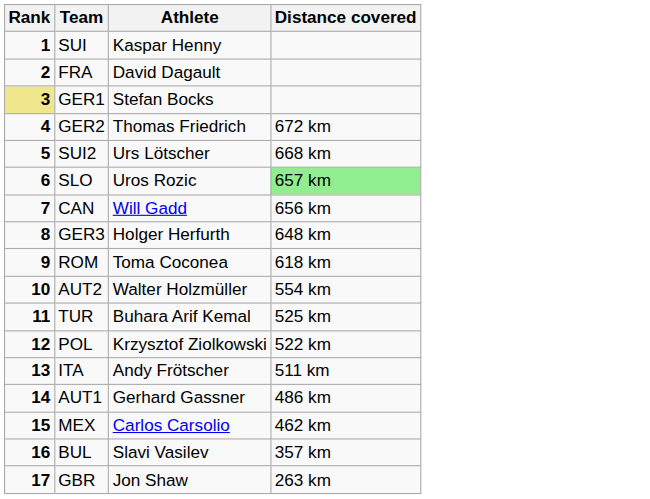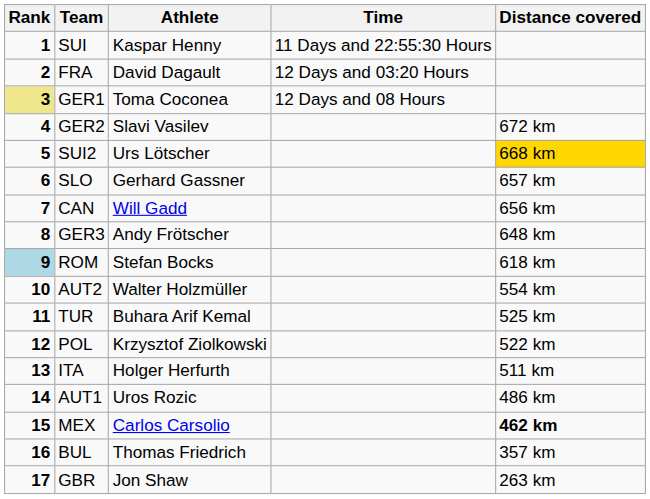+ column: Time | 11 Days and 22:55:30 Hours | 12 Days and 03:20 Hours | 12 Days and 08 Hours
GER1 | Athlete: Stefan Bocks -> Toma Coconea
GER2 | Athlete: Thomas Friedrich -> Slavi Vasilev
SUI2 | Distance covered: no background -> gold background
SLO | Athlete: Uros Rozic -> Gerhard Gassner
SLO | Distance covered: lightgreen background -> no background
GER3 | Athlete: Holger Herfurth -> Andy Frötscher
ROM | Rank: no background -> lightblue background
ROM | Athlete: Toma Coconea -> Stefan Bocks
ITA | Athlete: Andy Frötscher -> Holger Herfurth
AUT1 | Athlete: Gerhard Gassner -> Uros Rozic
MEX | Distance covered: normal -> bold
BUL | Athlete: Slavi Vasilev -> Thomas Friedrich
